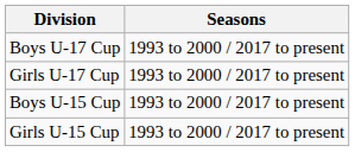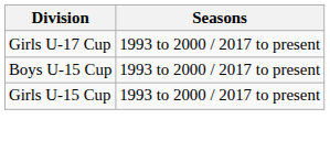- row: Boys U-17 Cup | 1993 to 2000 / 2017 to present
